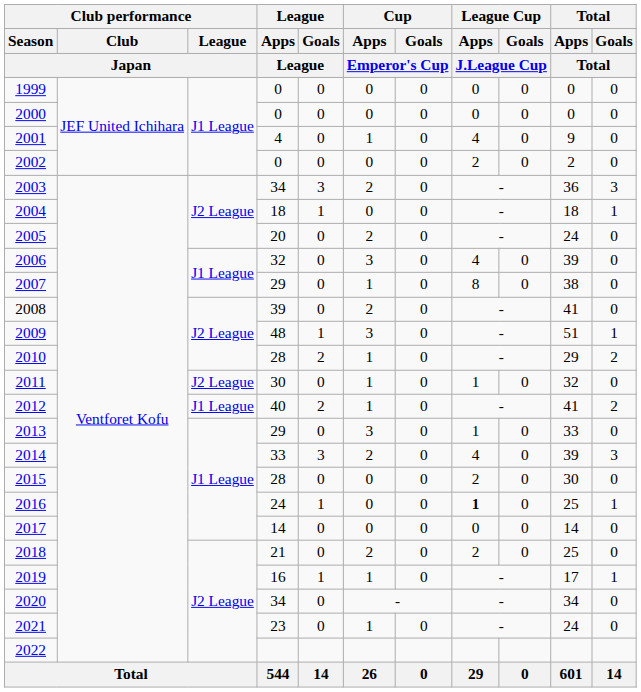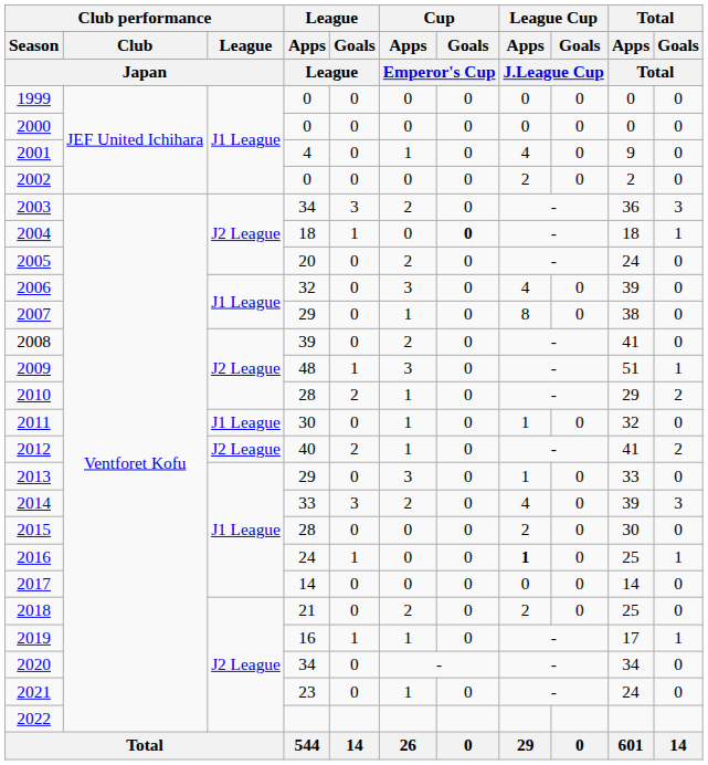2004 | Cup / Goals / Emperor's Cup: normal -> bold
2011 | Club performance / League / Japan: J2 League -> J1 League
2012 | Club performance / League / Japan: J1 League -> J2 League
